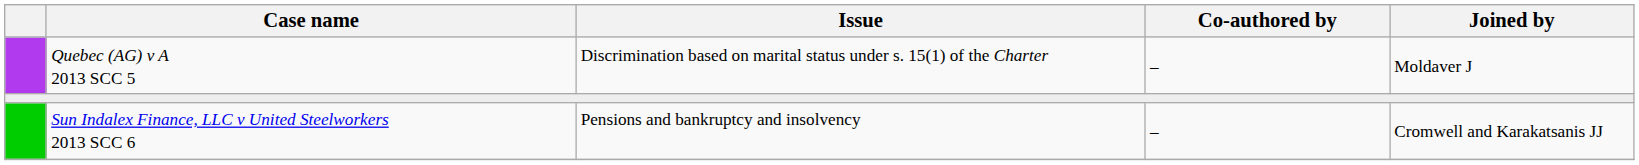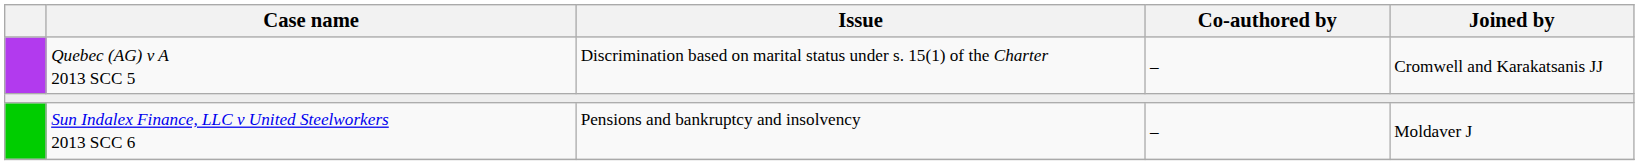Quebec (AG) v A 2013 SCC 5 | Joined by: Moldaver J -> Cromwell and Karakatsanis JJ
Sun Indalex Finance, LLC v United Steelworkers 2013 SCC 6 | Joined by: Cromwell and Karakatsanis JJ -> Moldaver J
